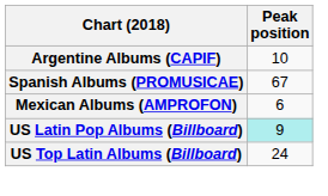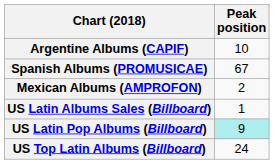Mexican Albums (AMPROFON) | Peak position: 6 -> 2
+ row: US Latin Albums Sales (Billboard) | 1
